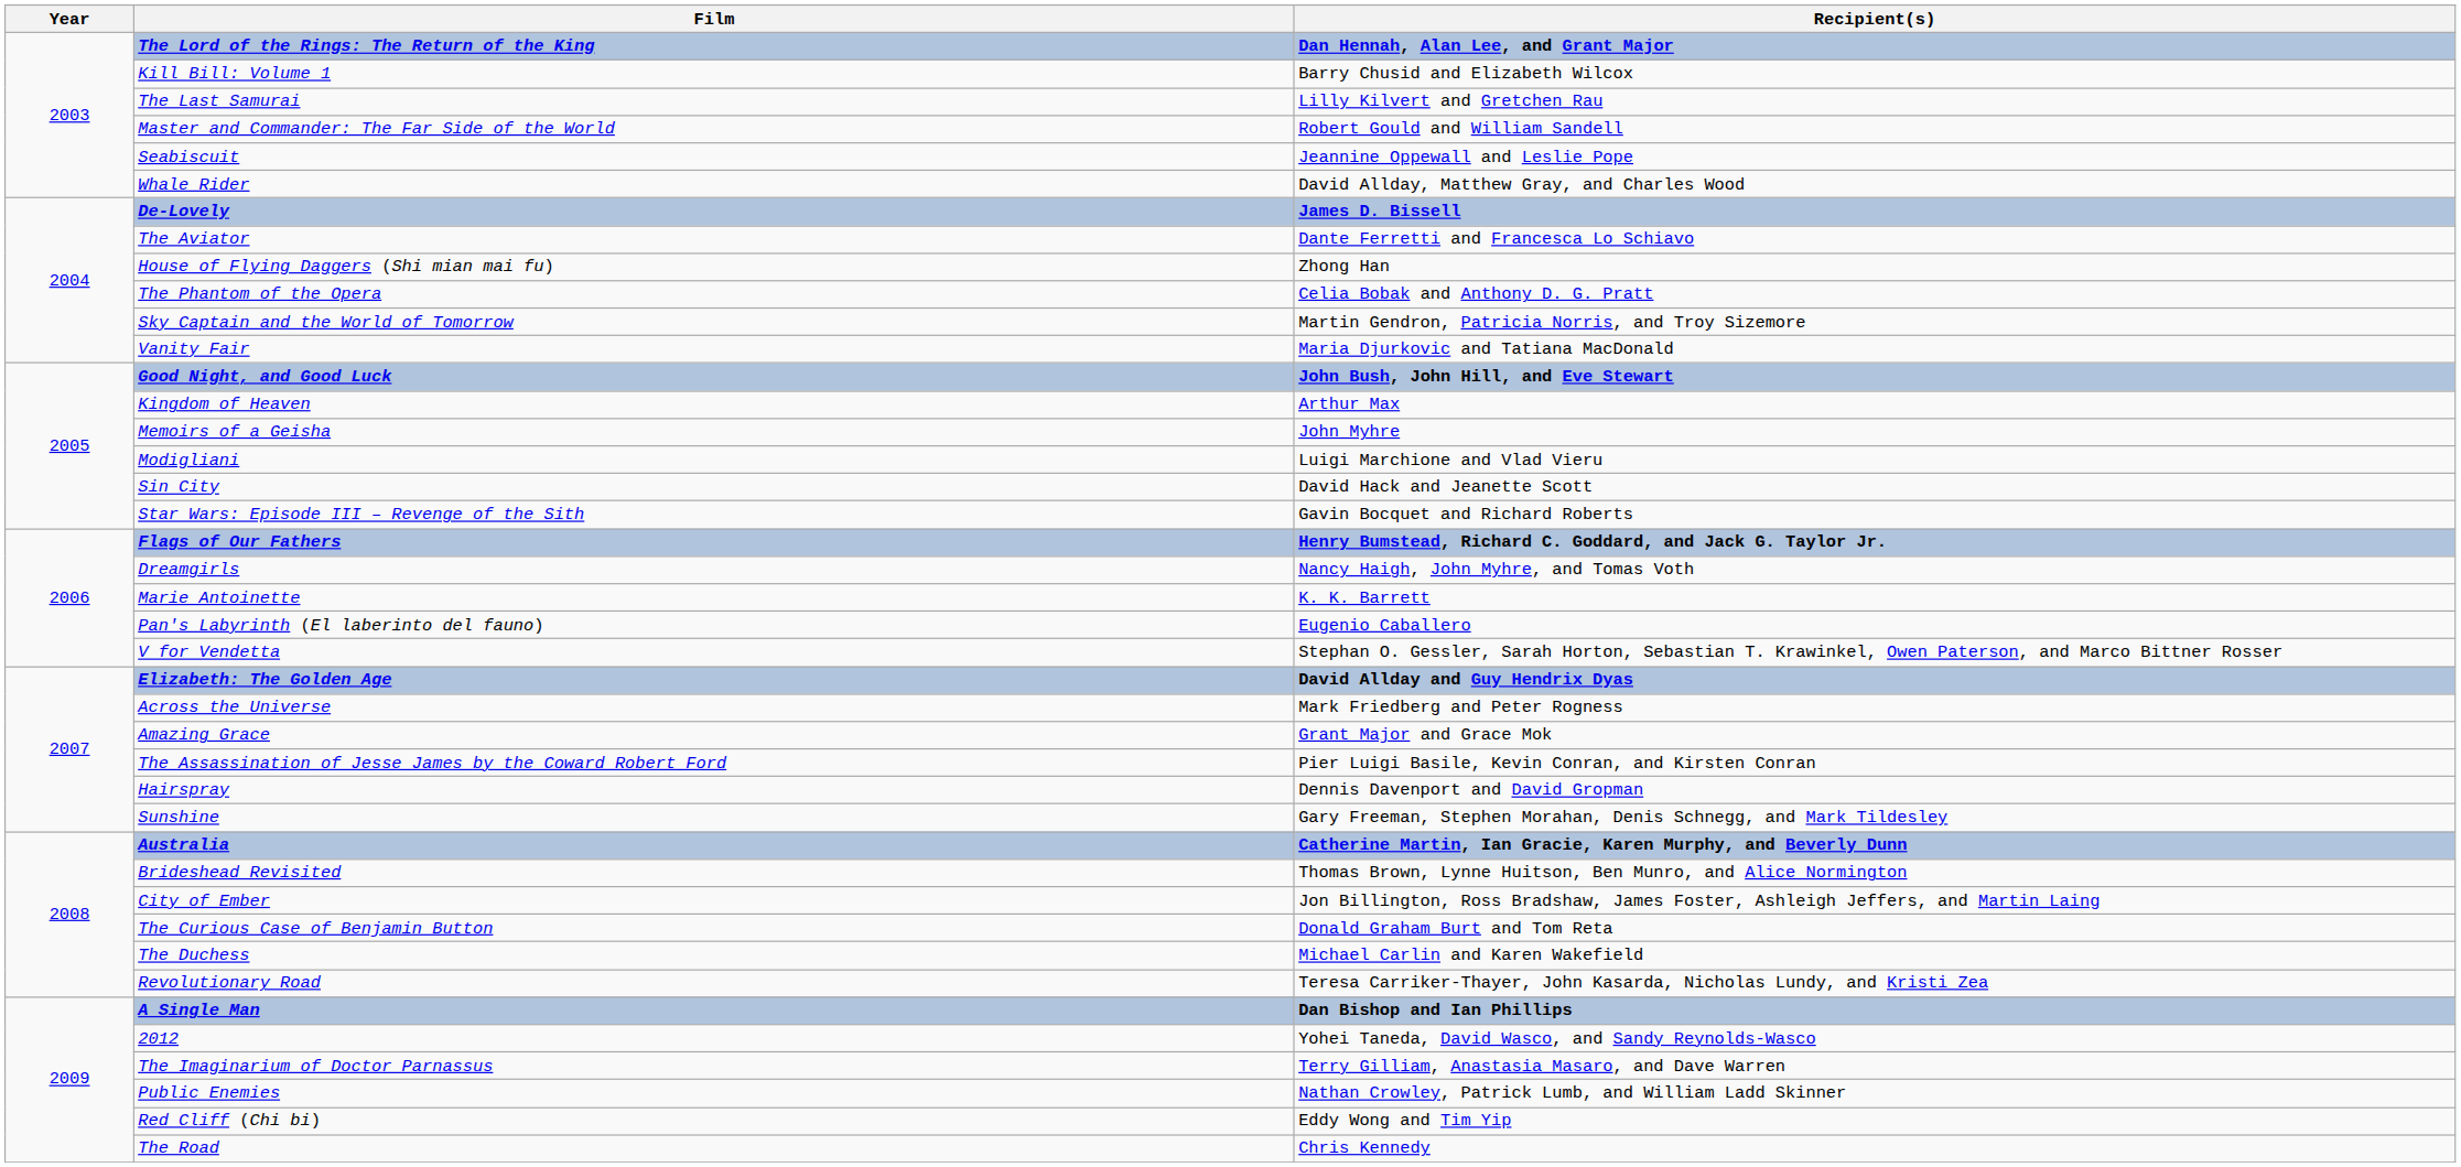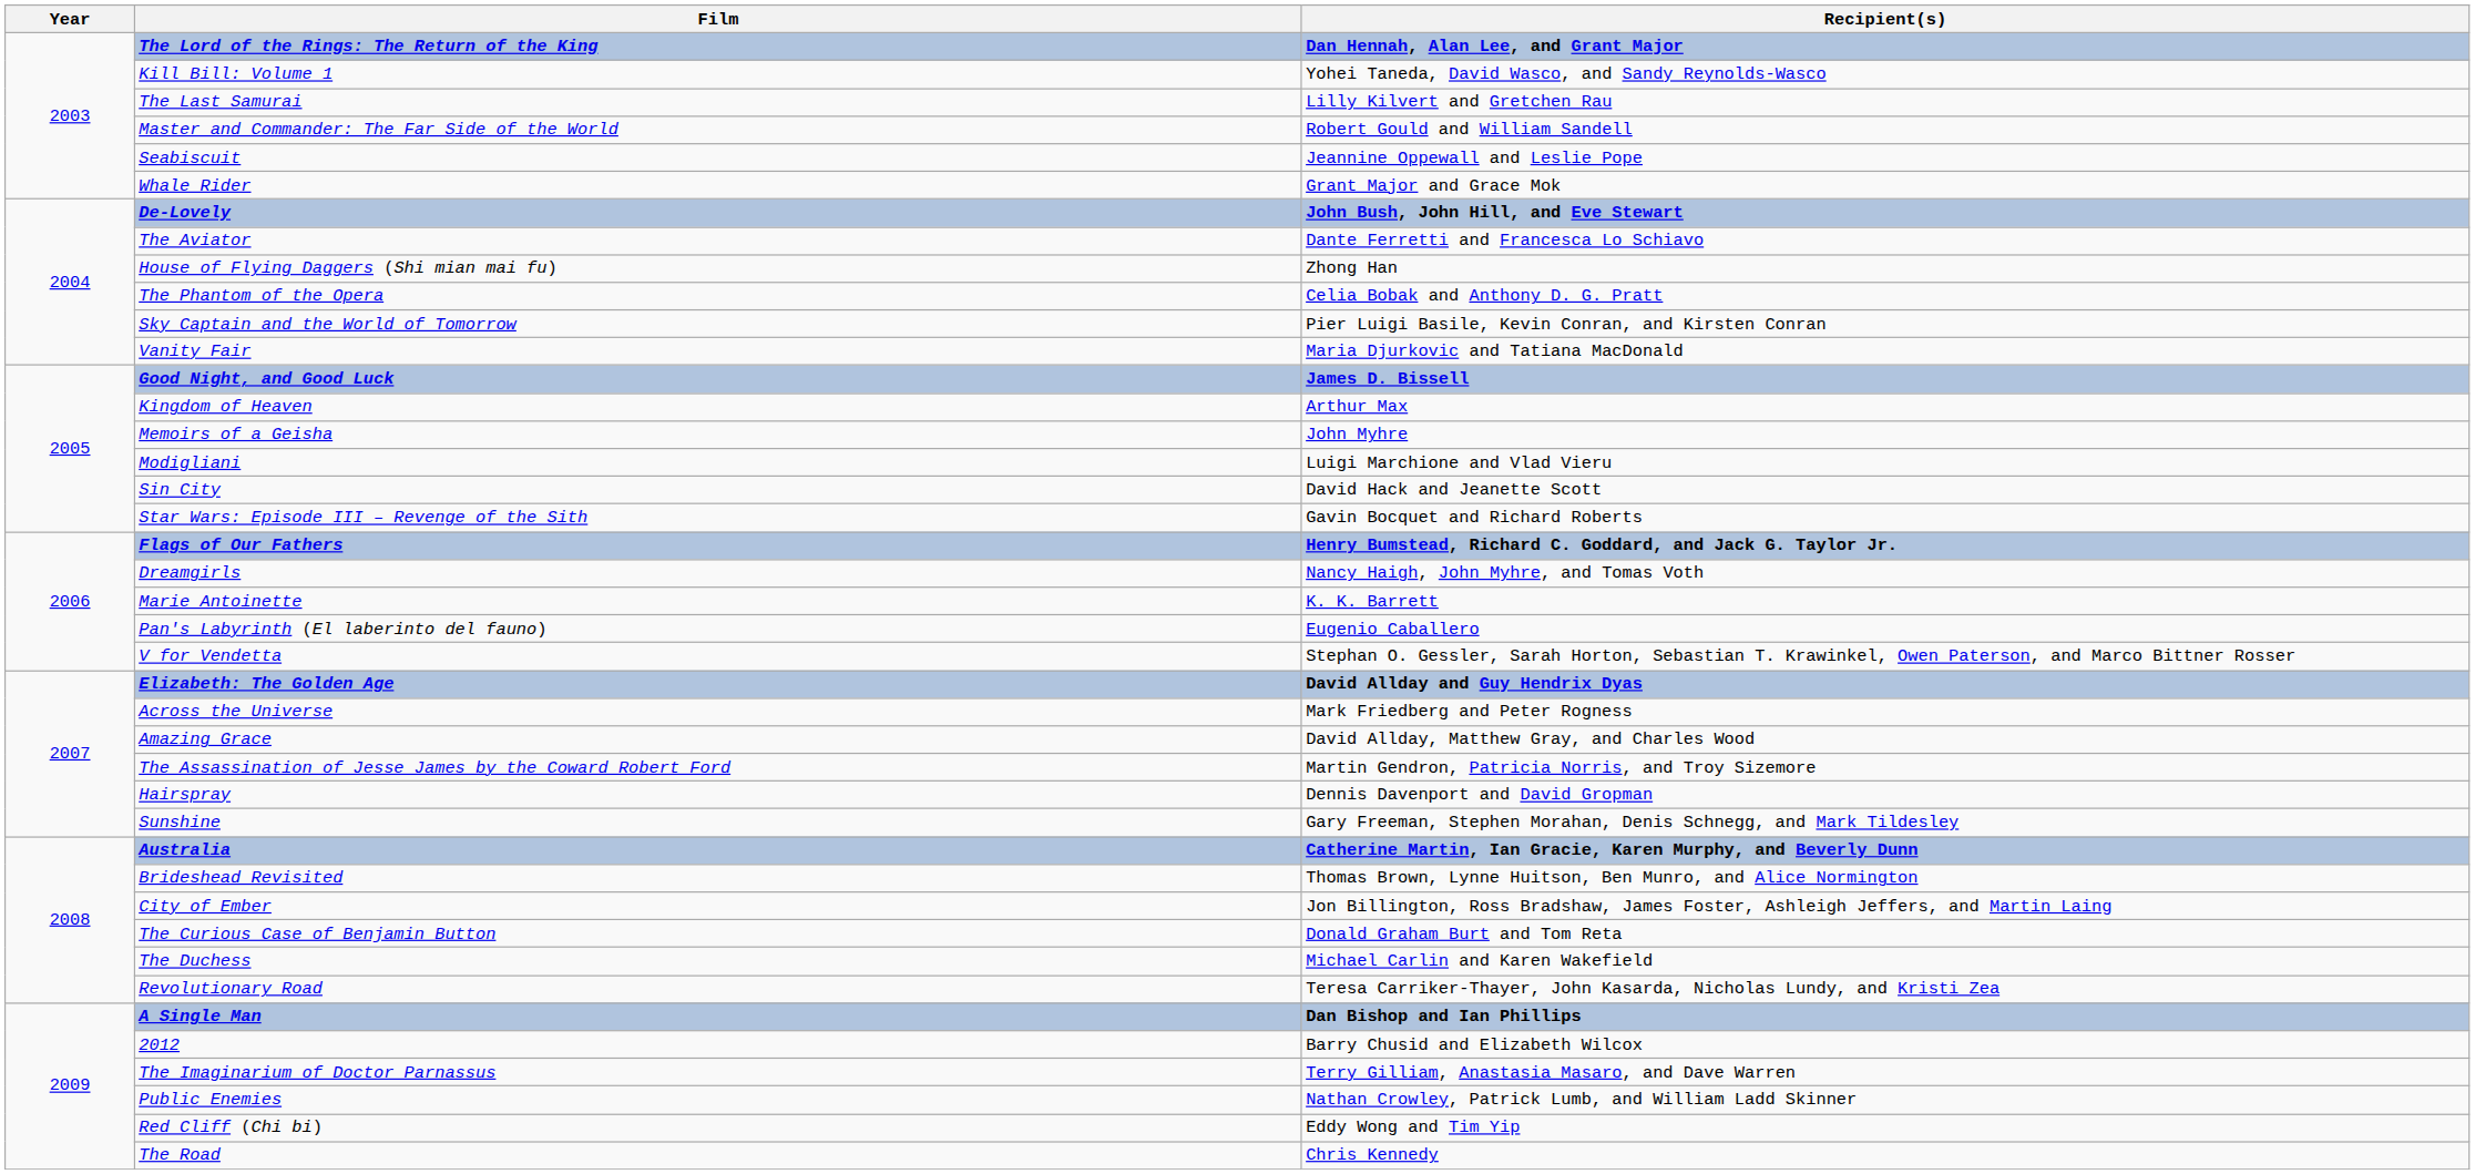Kill Bill: Volume 1 | Recipient(s): Barry Chusid and Elizabeth Wilcox -> Yohei Taneda, David Wasco, and Sandy Reynolds-Wasco
Whale Rider | Recipient(s): David Allday, Matthew Gray, and Charles Wood -> Grant Major and Grace Mok
De-Lovely | Recipient(s): James D. Bissell -> John Bush, John Hill, and Eve Stewart
Sky Captain and the World of Tomorrow | Recipient(s): Martin Gendron, Patricia Norris, and Troy Sizemore -> Pier Luigi Basile, Kevin Conran, and Kirsten Conran
Good Night, and Good Luck | Recipient(s): John Bush, John Hill, and Eve Stewart -> James D. Bissell
Amazing Grace | Recipient(s): Grant Major and Grace Mok -> David Allday, Matthew Gray, and Charles Wood
The Assassination of Jesse James by the Coward Robert Ford | Recipient(s): Pier Luigi Basile, Kevin Conran, and Kirsten Conran -> Martin Gendron, Patricia Norris, and Troy Sizemore
2012 | Recipient(s): Yohei Taneda, David Wasco, and Sandy Reynolds-Wasco -> Barry Chusid and Elizabeth Wilcox
